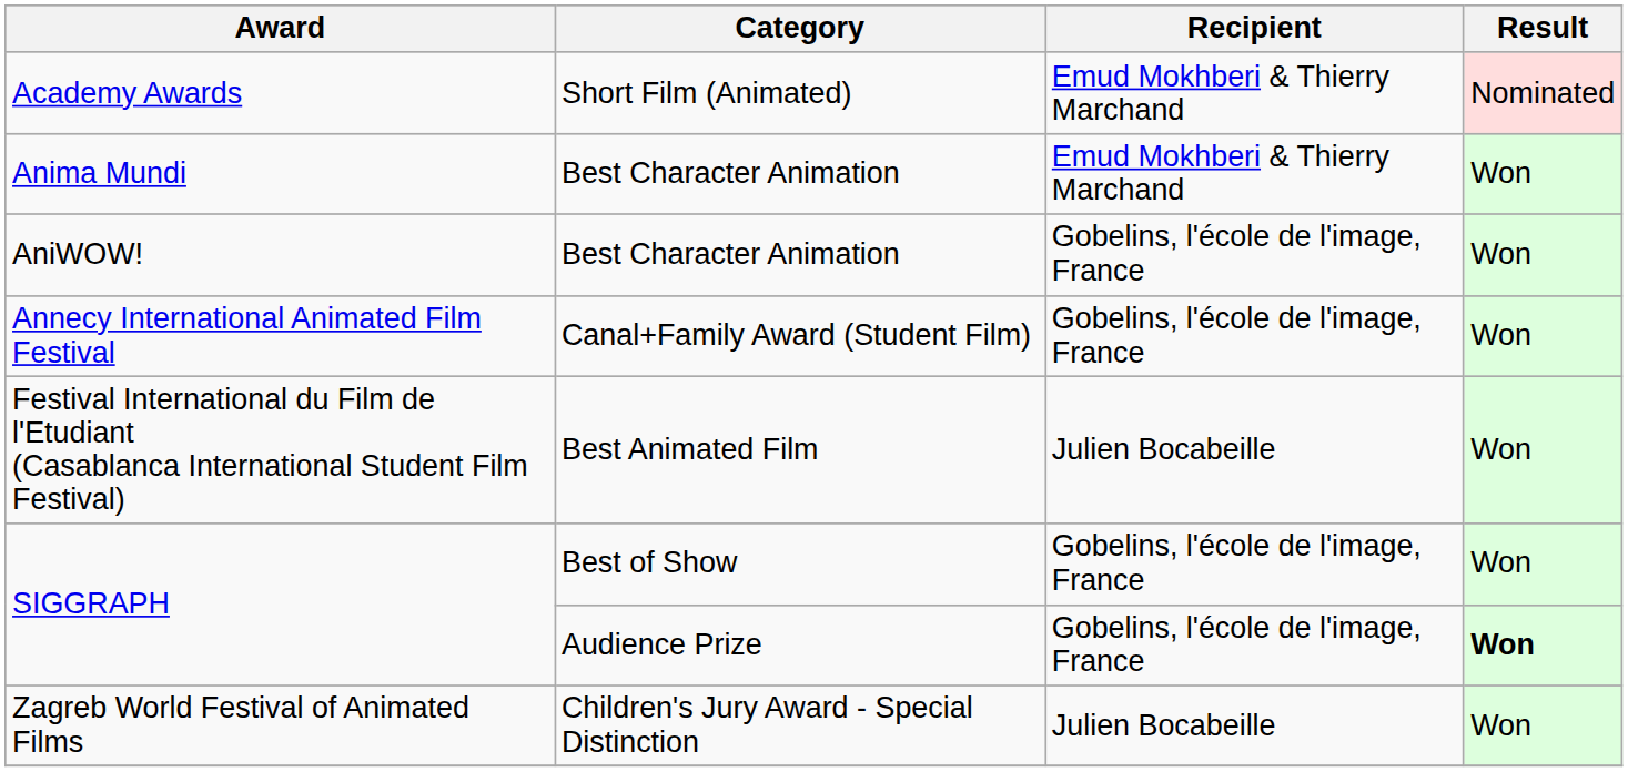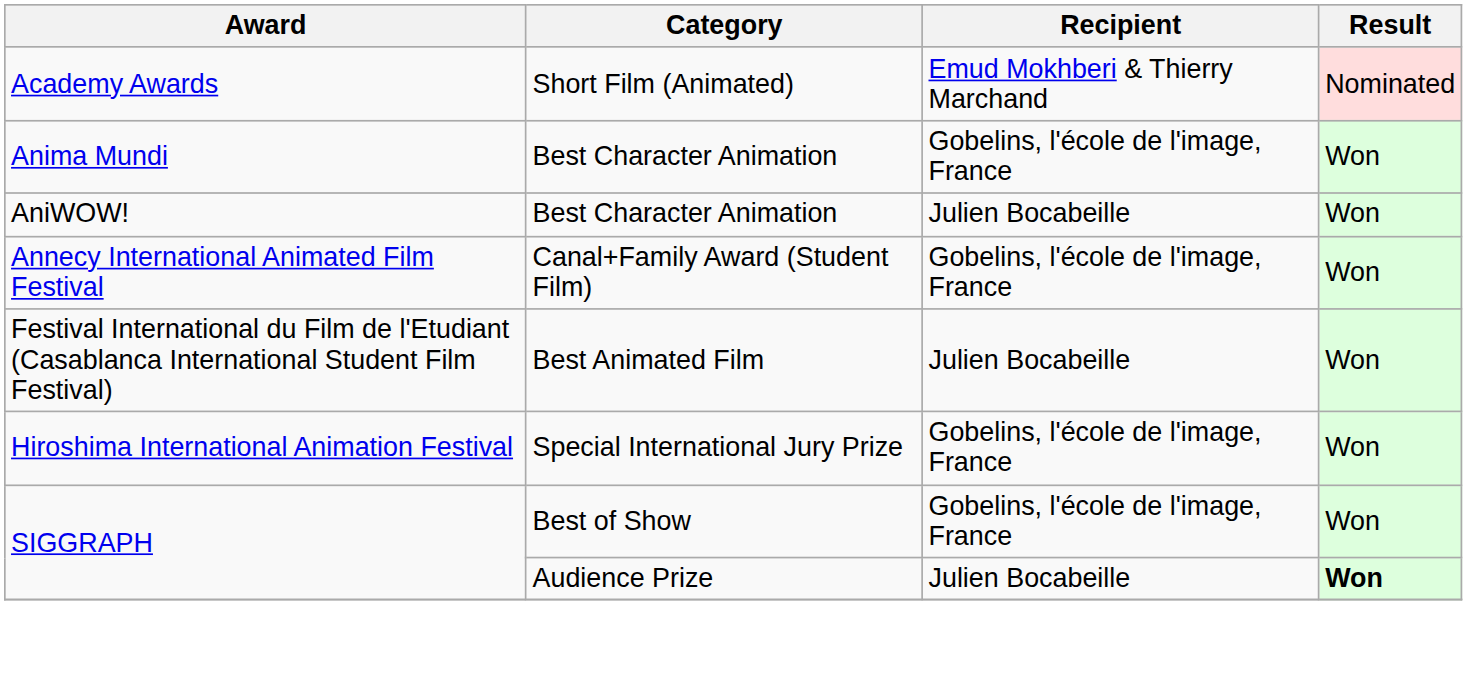Anima Mundi | Recipient: Emud Mokhberi & Thierry Marchand -> Gobelins, l'école de l'image, France
AniWOW! | Recipient: Gobelins, l'école de l'image, France -> Julien Bocabeille
+ row: Hiroshima International Animation Festival | Special International Jury Prize | Gobelins, l'école de l'image, France | Won
SIGGRAPH / Audience Prize | Recipient: Gobelins, l'école de l'image, France -> Julien Bocabeille
- row: Zagreb World Festival of Animated Films | Children's Jury Award - Special Distinction | Julien Bocabeille | Won
